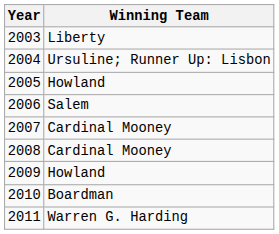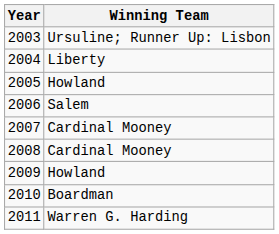2003 | Winning Team: Liberty -> Ursuline; Runner Up: Lisbon
2004 | Winning Team: Ursuline; Runner Up: Lisbon -> Liberty
